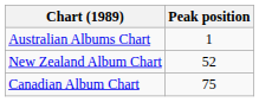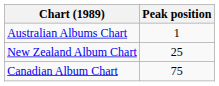New Zealand Album Chart | Peak position: 52 -> 25
